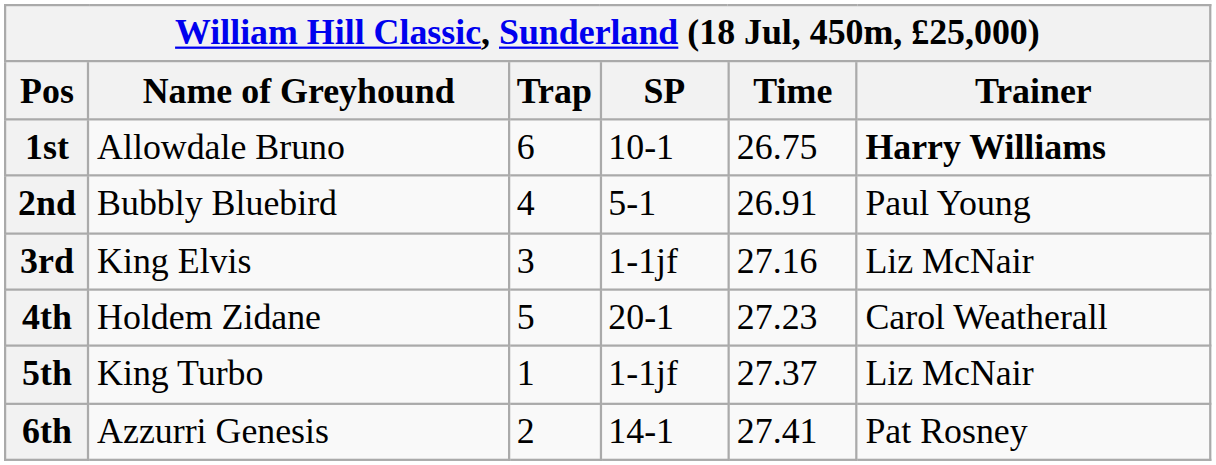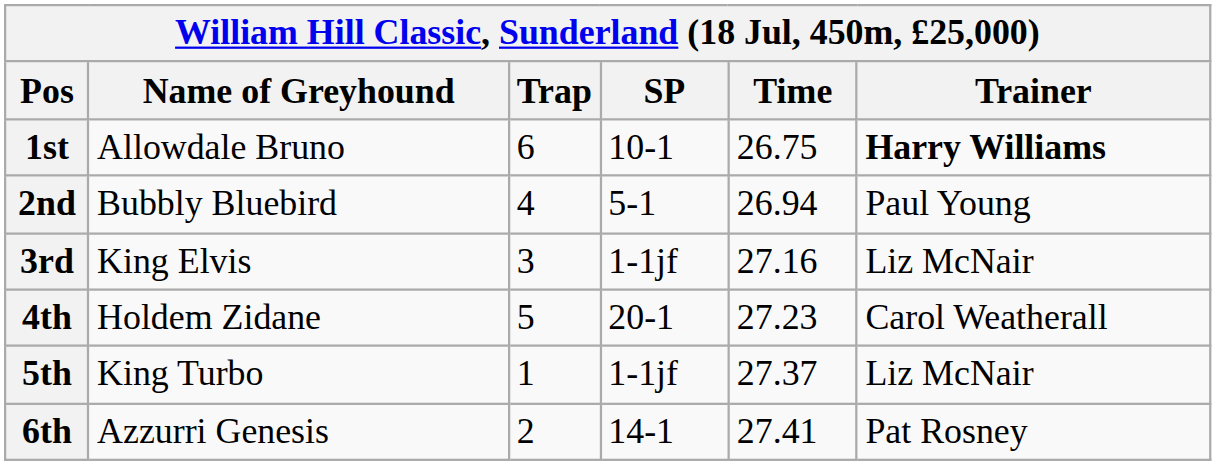2nd | Time: 26.91 -> 26.94
